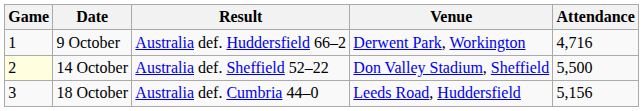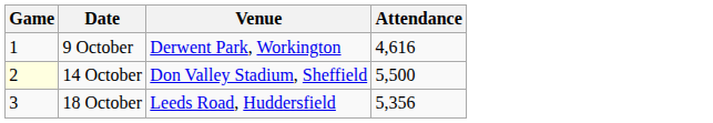- column: Result | Australia def. Huddersfield 66–2 | Australia def. Sheffield 52–22 | Australia def. Cumbria 44–0
9 October | Attendance: 4,716 -> 4,616
18 October | Attendance: 5,156 -> 5,356
